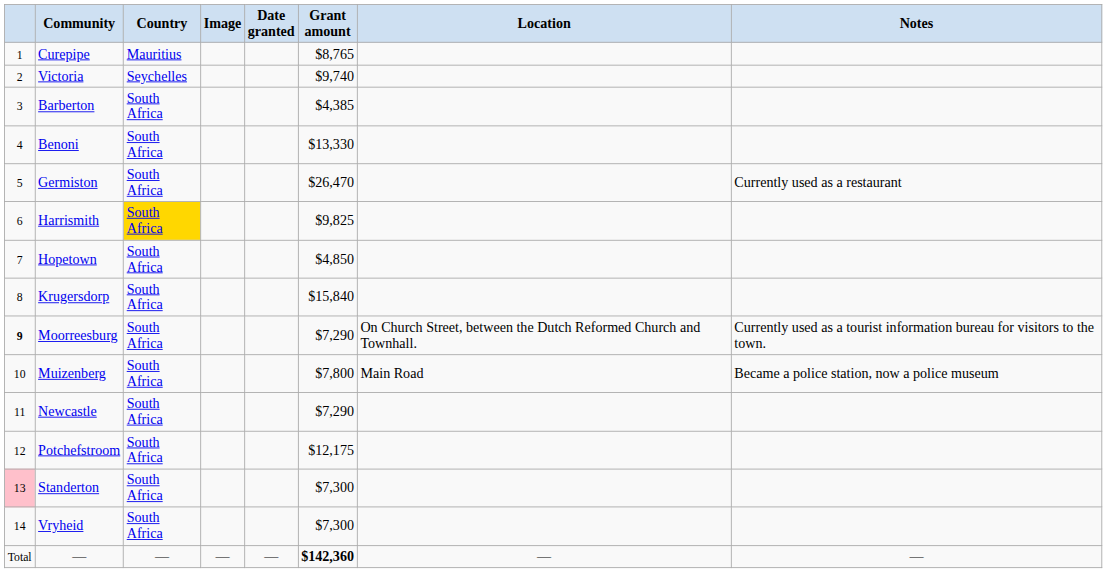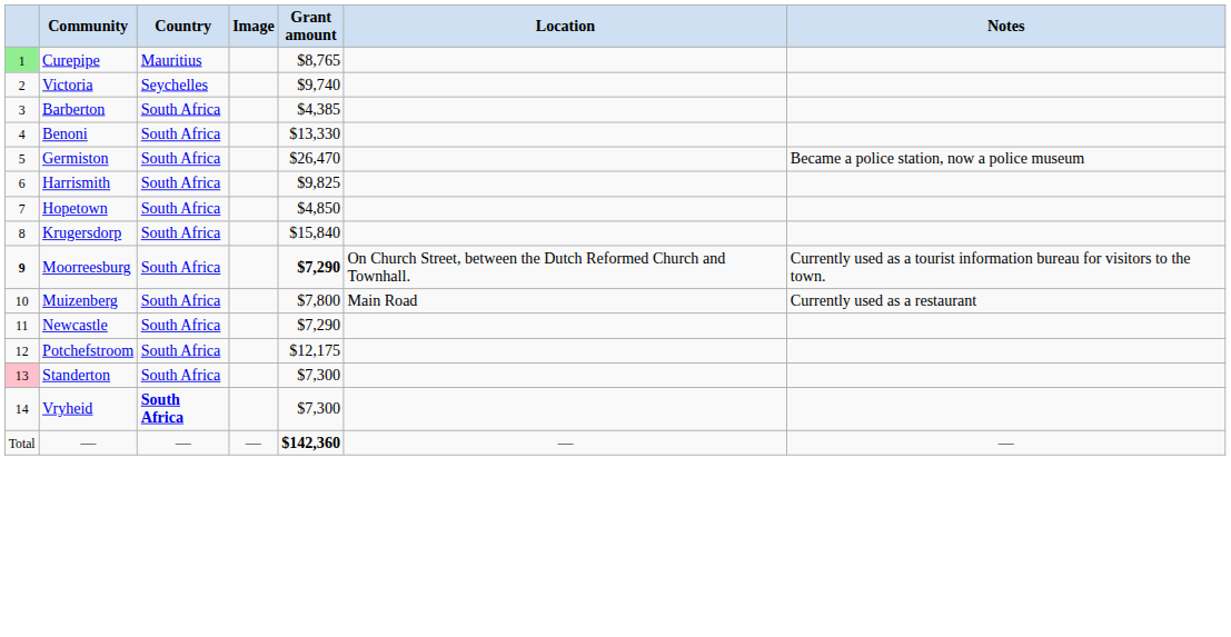- column: Date granted | —
Curepipe | column 1: no background -> lightgreen background
Germiston | Notes: Currently used as a restaurant -> Became a police station, now a police museum
Harrismith | Country: gold background -> no background
Moorreesburg | Grant amount: normal -> bold
Muizenberg | Notes: Became a police station, now a police museum -> Currently used as a restaurant
Vryheid | Country: normal -> bold
